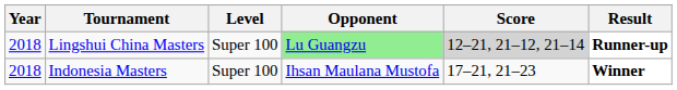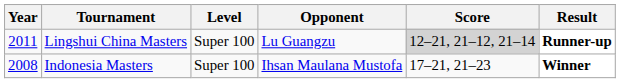Lingshui China Masters | Year: 2018 -> 2011
Lingshui China Masters | Opponent: lightgreen background -> no background
Indonesia Masters | Year: 2018 -> 2008
